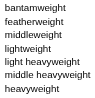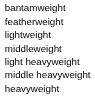rows swapped: lightweight <-> middleweight
